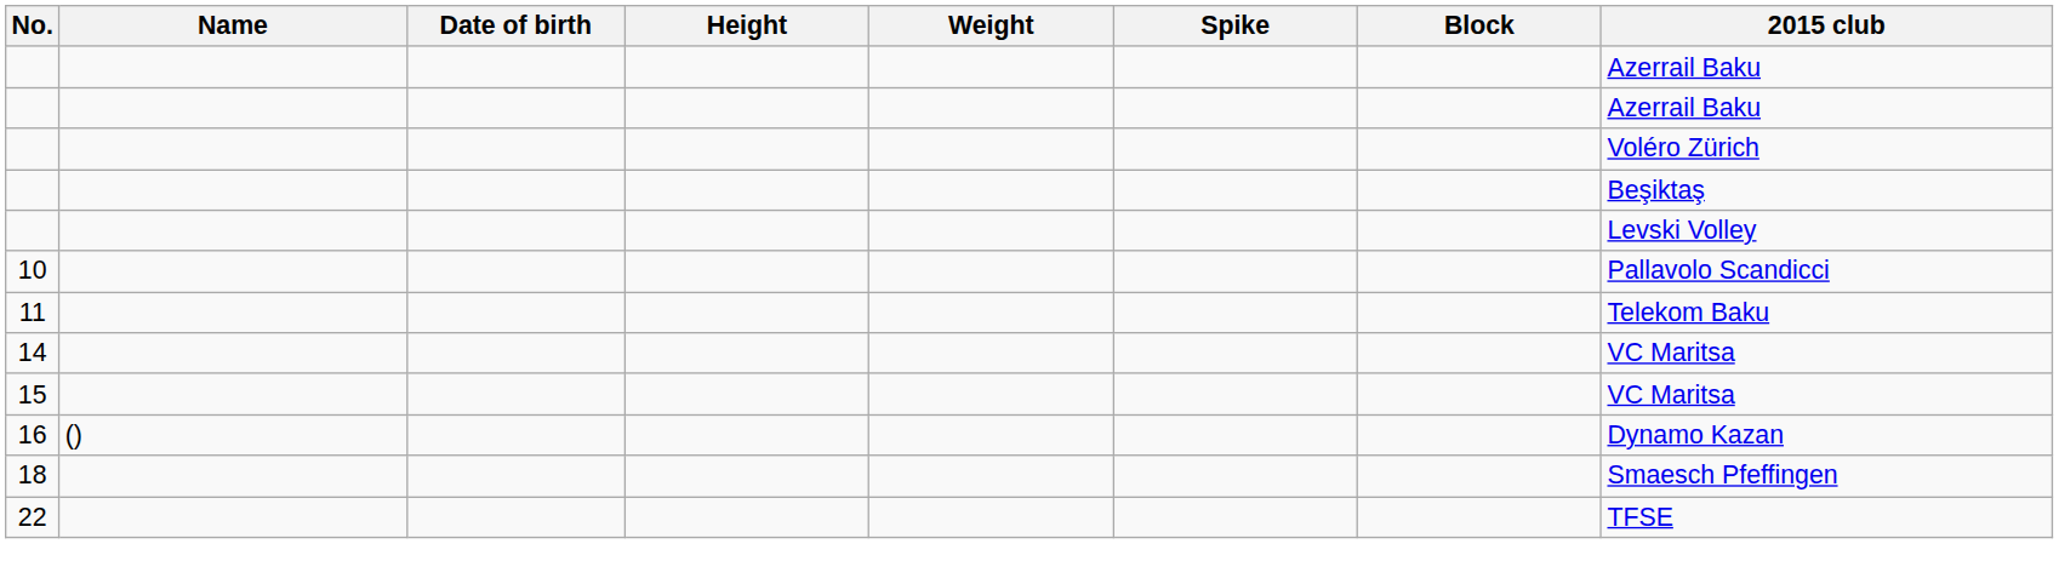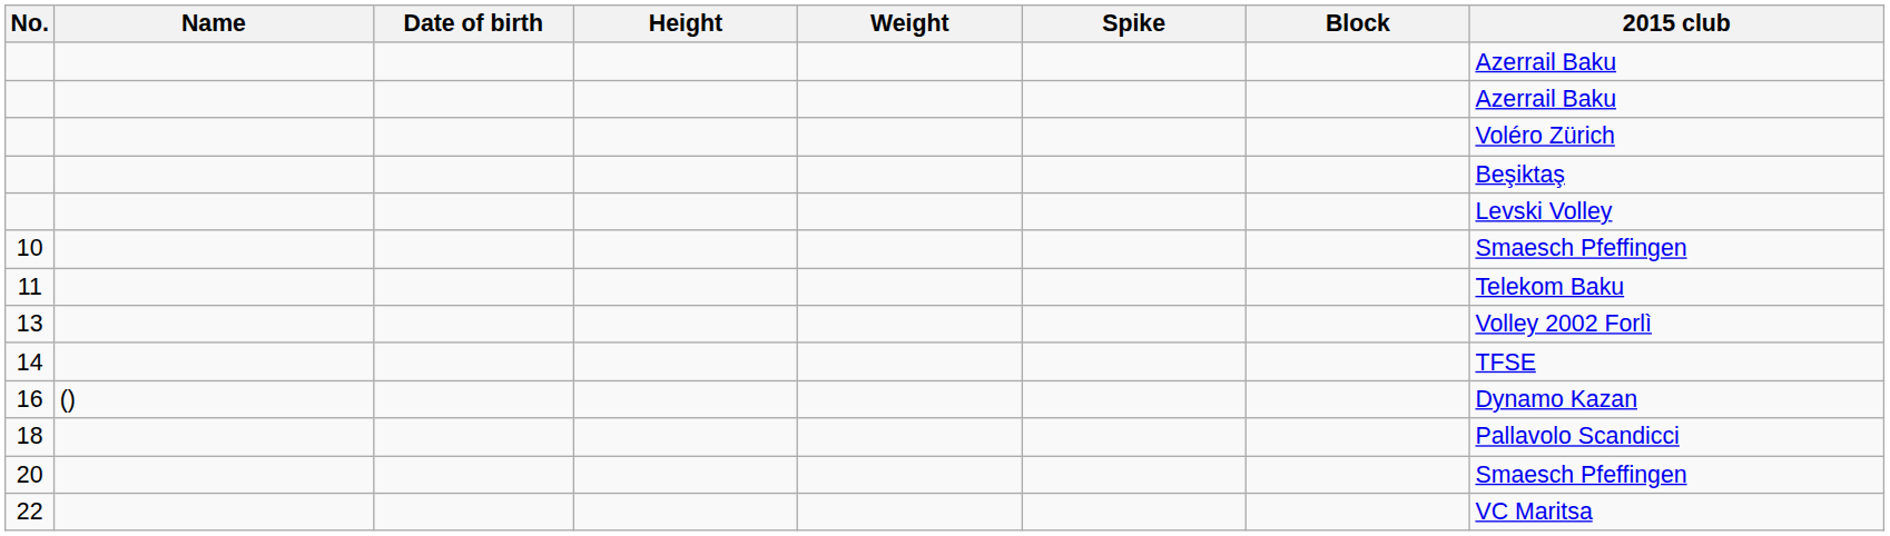10 | 2015 club: Pallavolo Scandicci -> Smaesch Pfeffingen
+ row: 13 | Volley 2002 Forlì
14 | 2015 club: VC Maritsa -> TFSE
- row: 15 | VC Maritsa
18 | 2015 club: Smaesch Pfeffingen -> Pallavolo Scandicci
+ row: 20 | Smaesch Pfeffingen
22 | 2015 club: TFSE -> VC Maritsa
